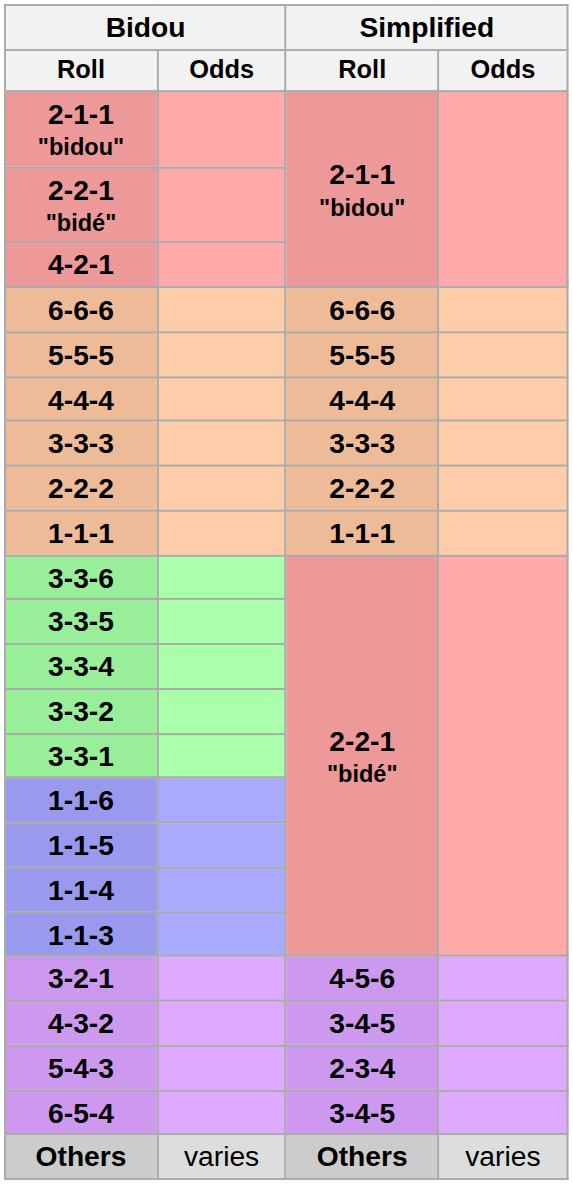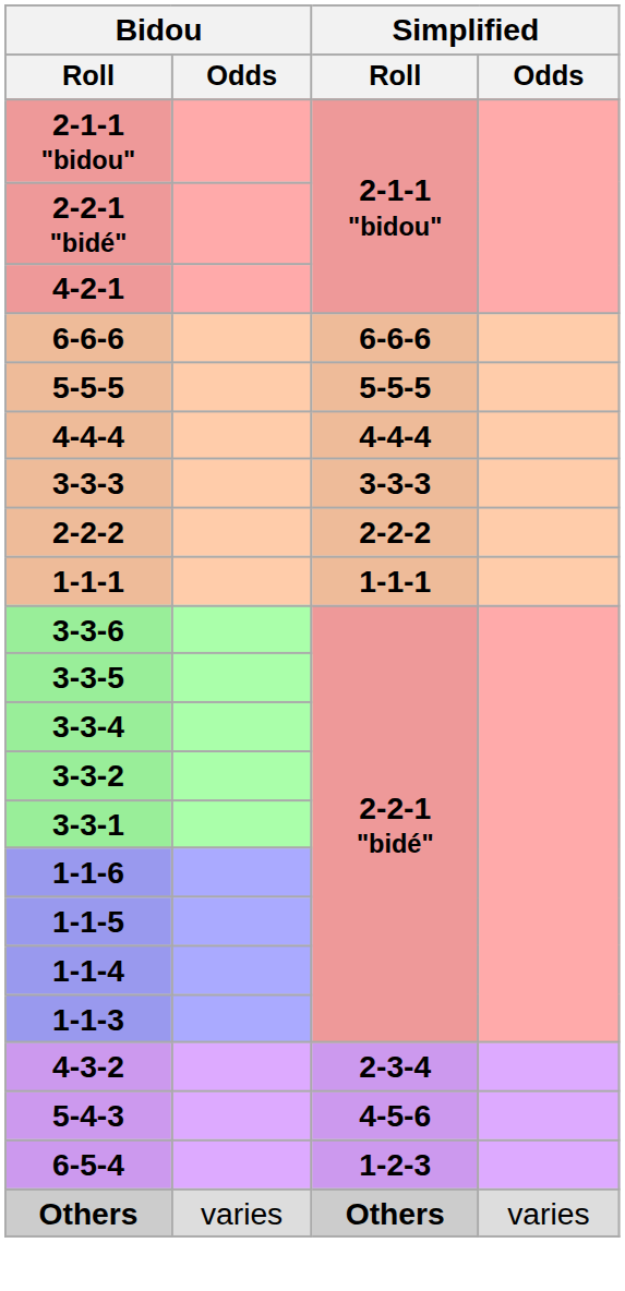- row: 3-2-1 | 4-5-6
4-3-2 | Simplified / Roll: 3-4-5 -> 2-3-4
5-4-3 | Simplified / Roll: 2-3-4 -> 4-5-6
6-5-4 | Simplified / Roll: 3-4-5 -> 1-2-3
